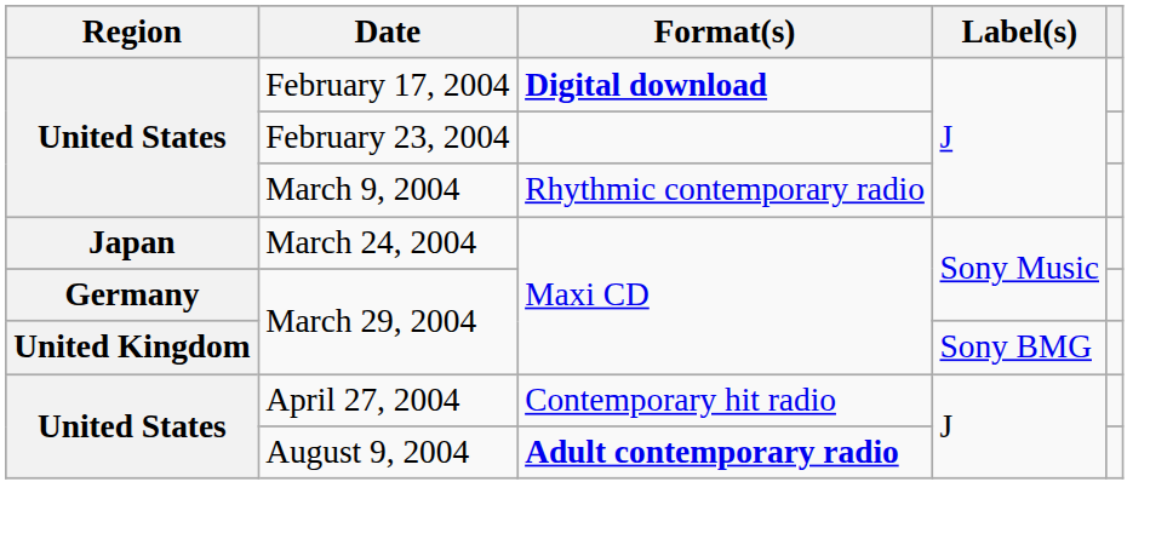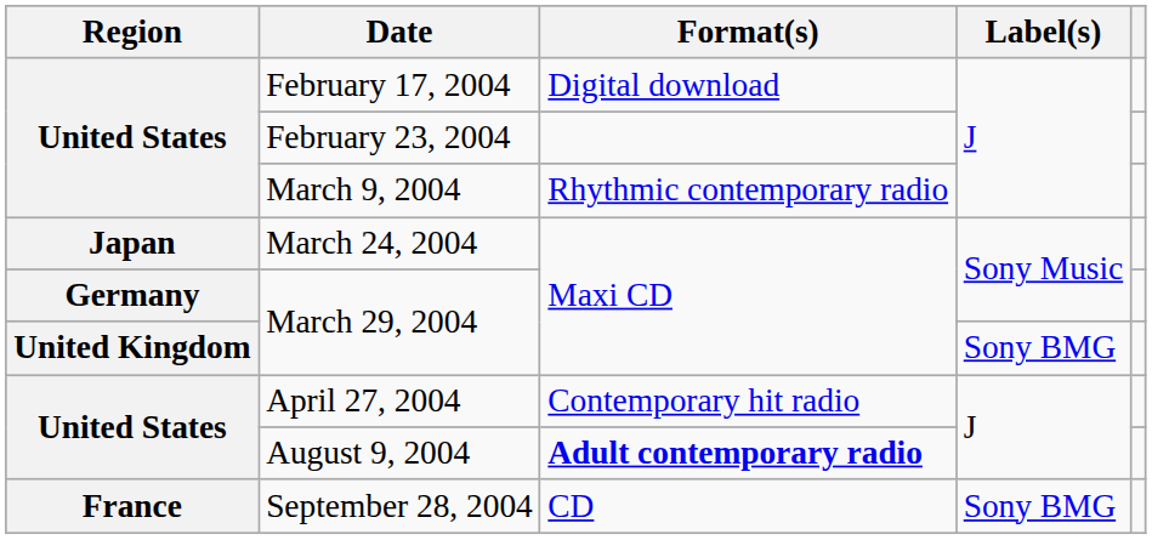February 17, 2004 | Format(s): bold -> normal
+ row: France | September 28, 2004 | CD | Sony BMG
